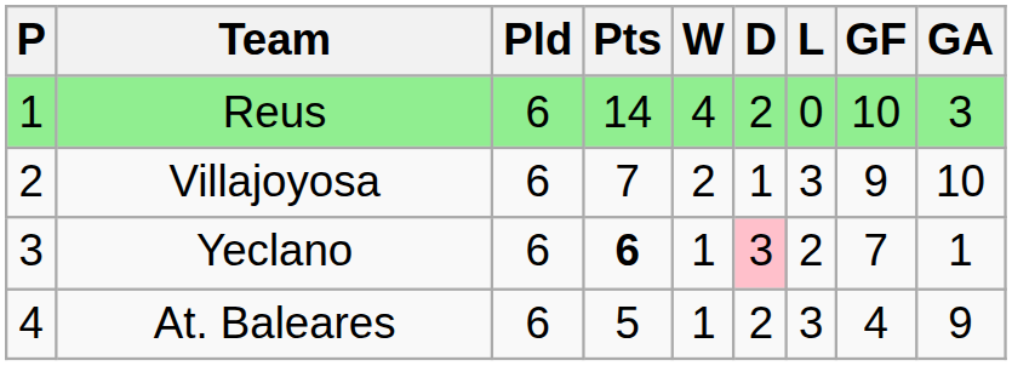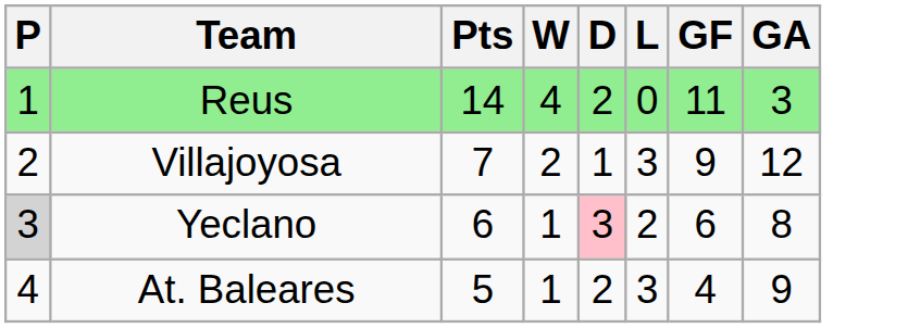- column: Pld | 6 | 6 | 6 | 6
Reus | GF: 10 -> 11
Villajoyosa | GA: 10 -> 12
Yeclano | P: no background -> lightgrey background
Yeclano | Pts: bold -> normal
Yeclano | GF: 7 -> 6
Yeclano | GA: 1 -> 8
